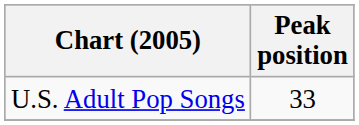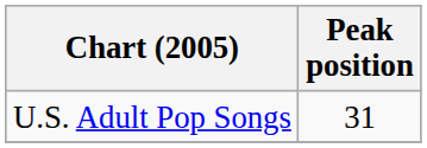U.S. Adult Pop Songs | Peak position: 33 -> 31
